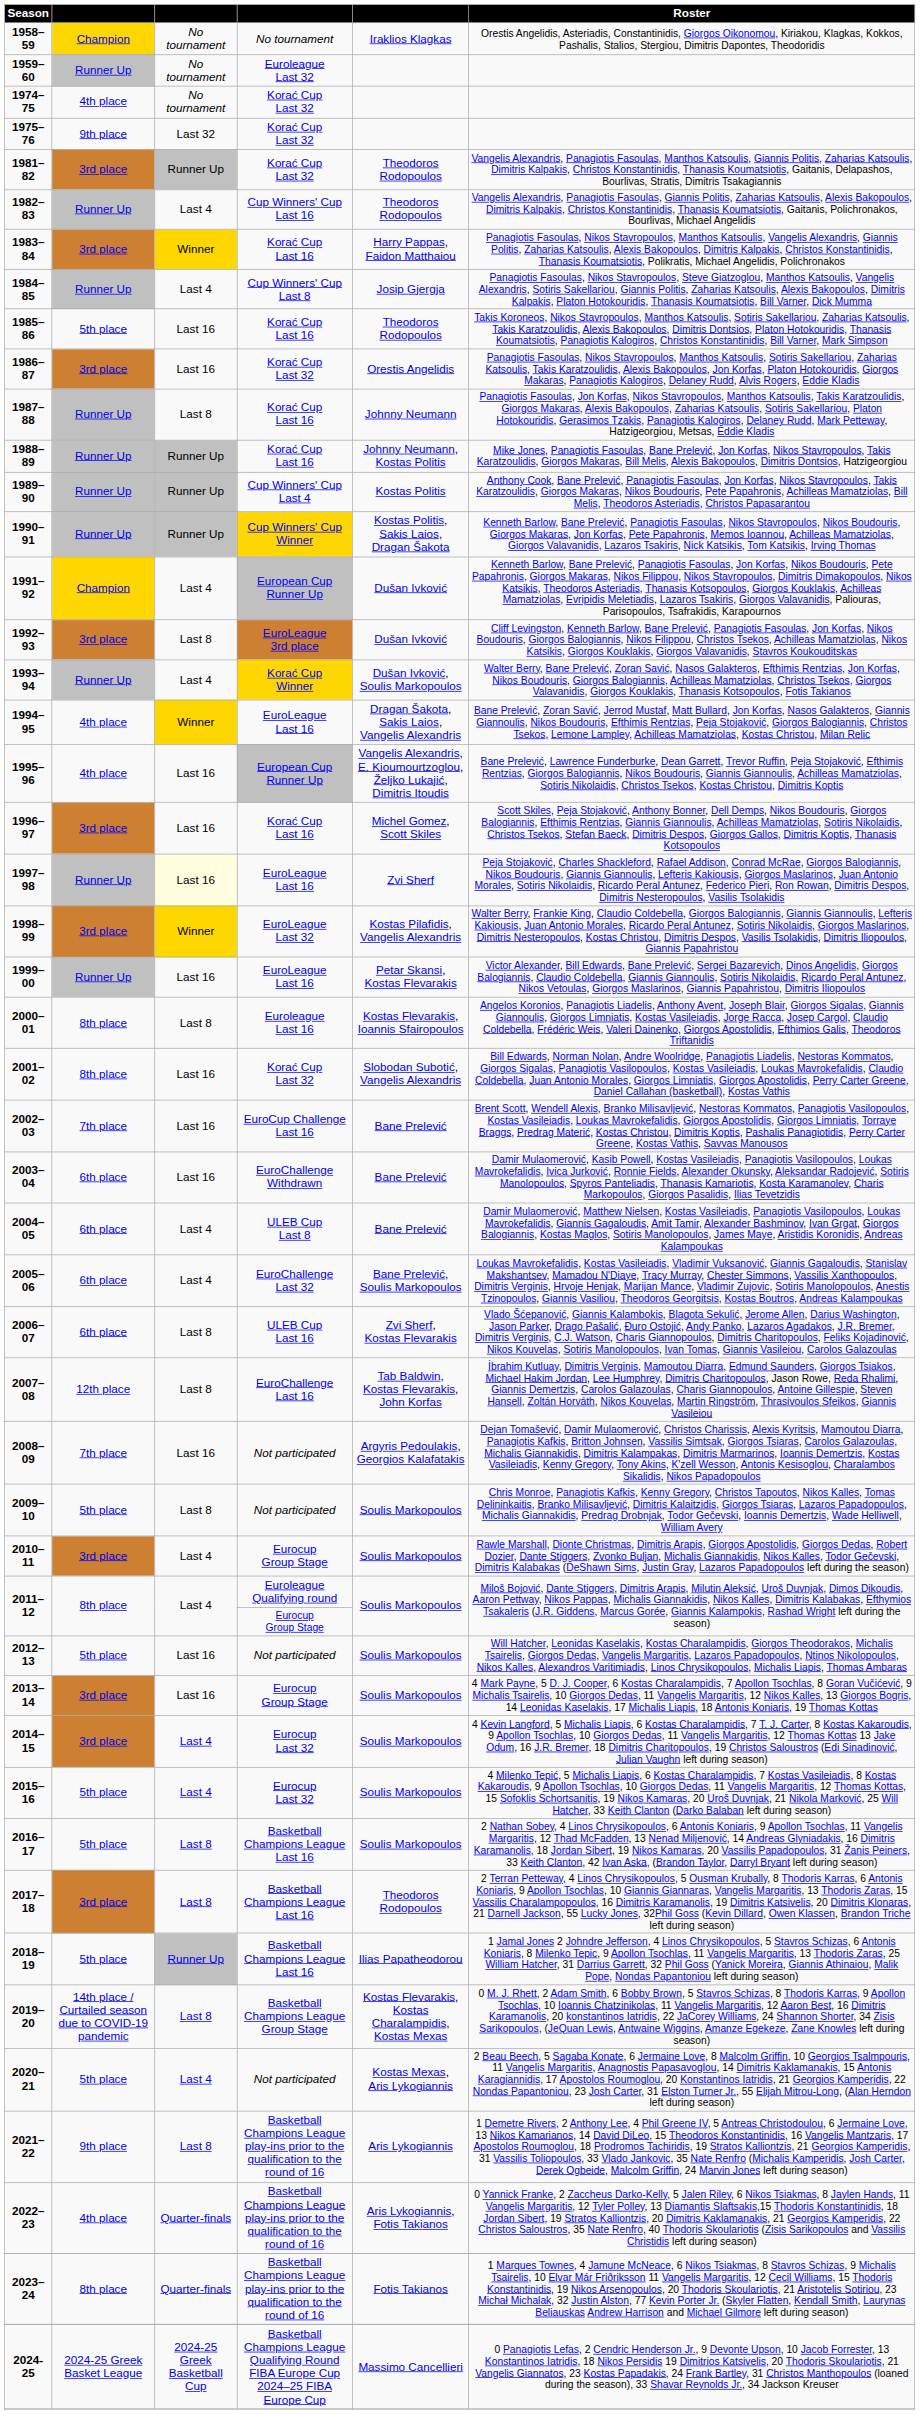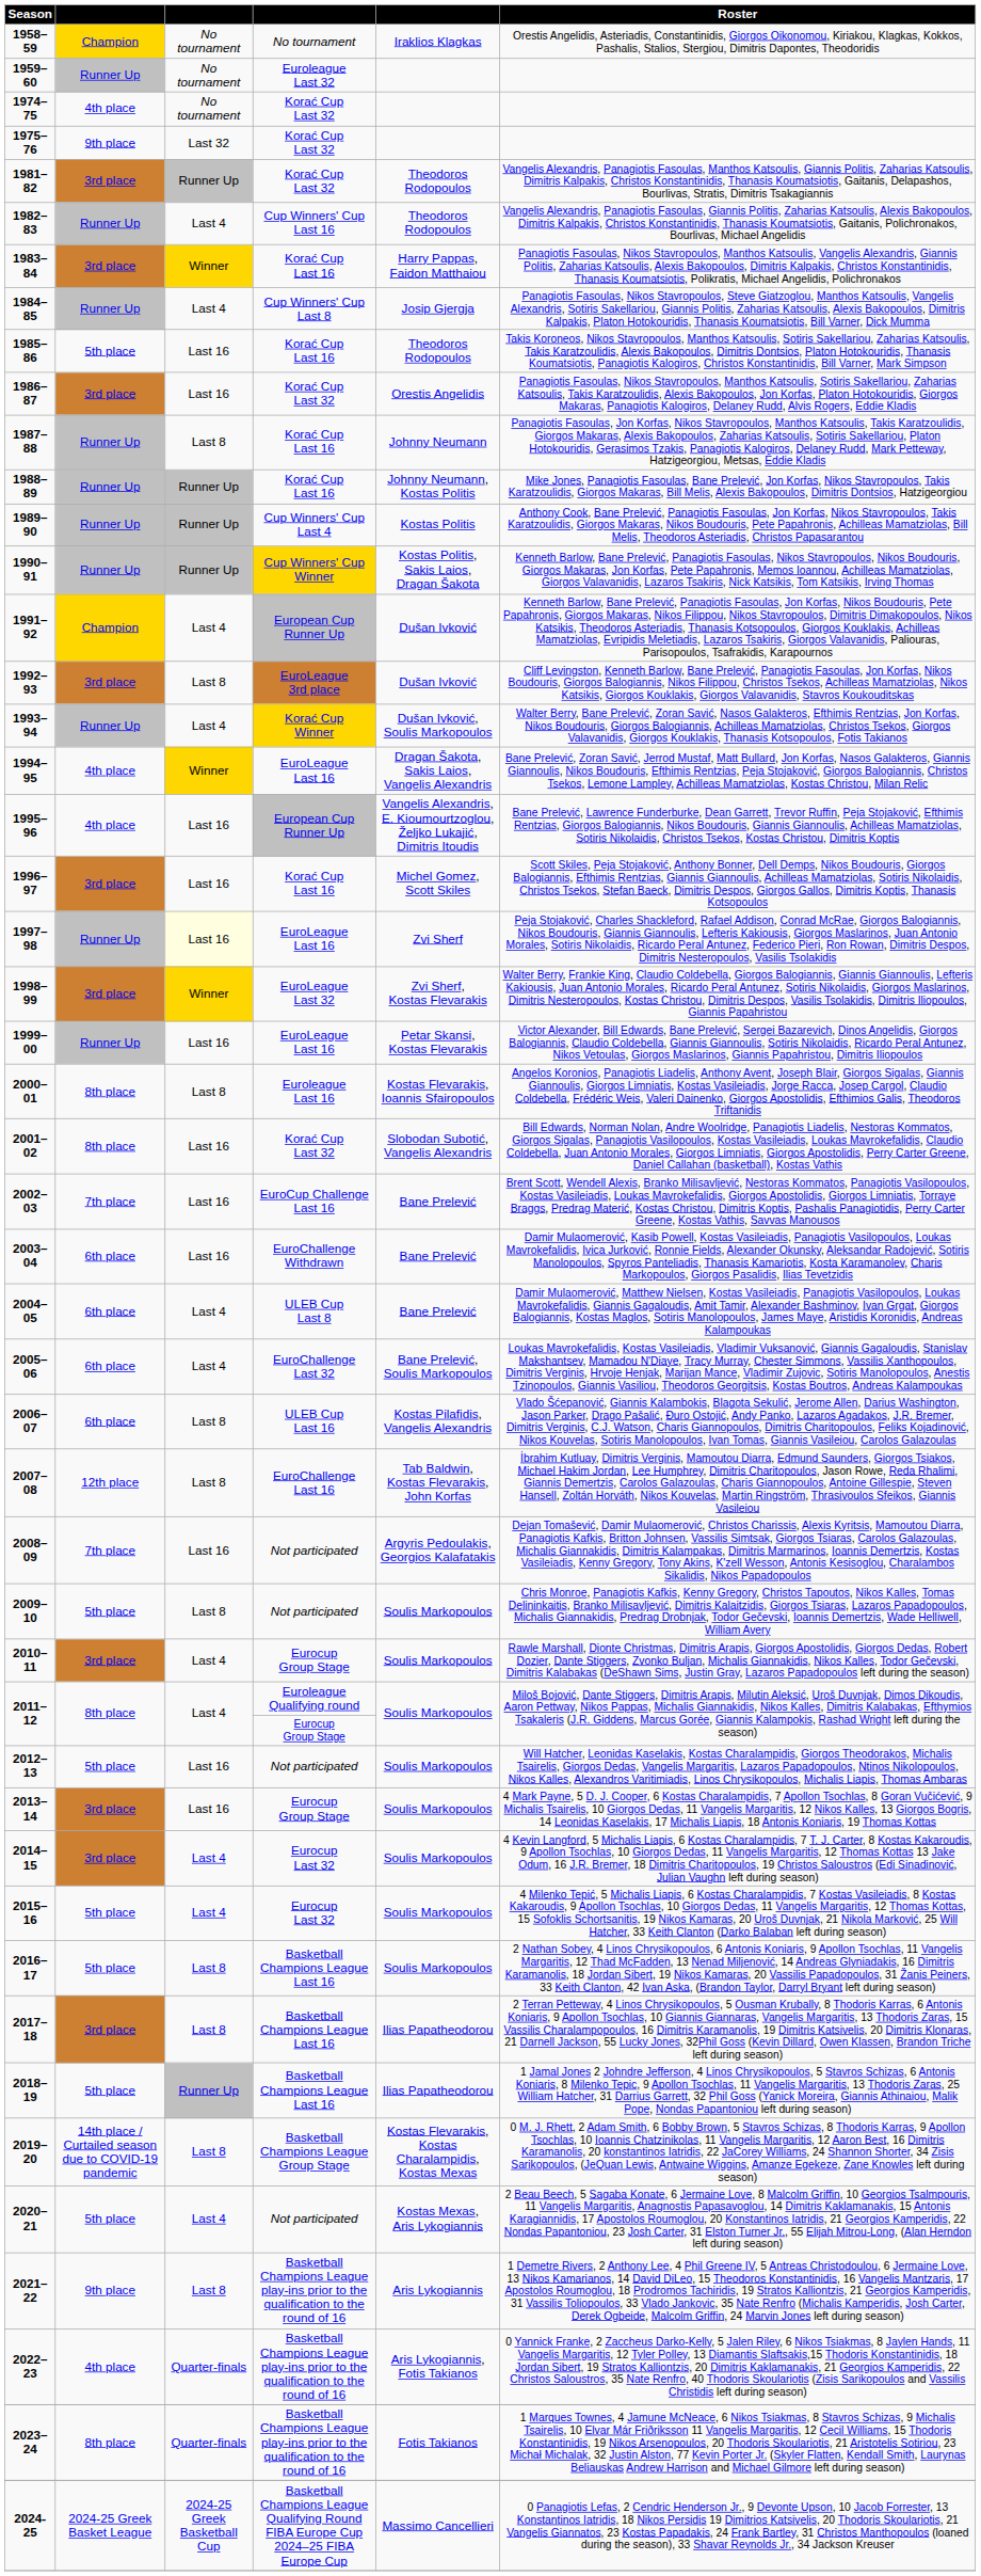1998–99 | column 5: Kostas Pilafidis, Vangelis Alexandris -> Zvi Sherf, Kostas Flevarakis
2006–07 | column 5: Zvi Sherf, Kostas Flevarakis -> Kostas Pilafidis, Vangelis Alexandris
2017–18 | column 5: Theodoros Rodopoulos -> Ilias Papatheodorou
